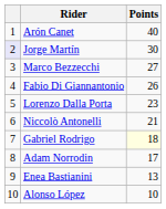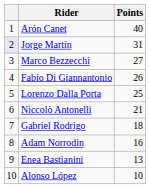Jorge Martín | Points: 30 -> 31
Lorenzo Dalla Porta | Points: 23 -> 25
Gabriel Rodrigo | Points: lightyellow background -> no background
Adam Norrodin | Points: 17 -> 16
